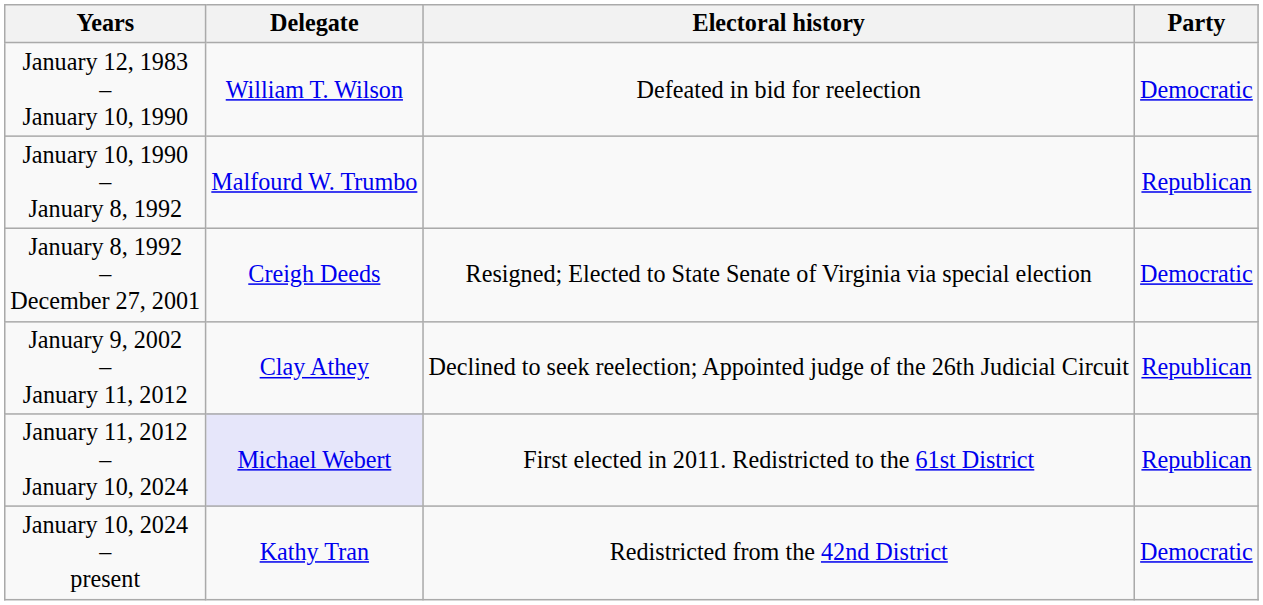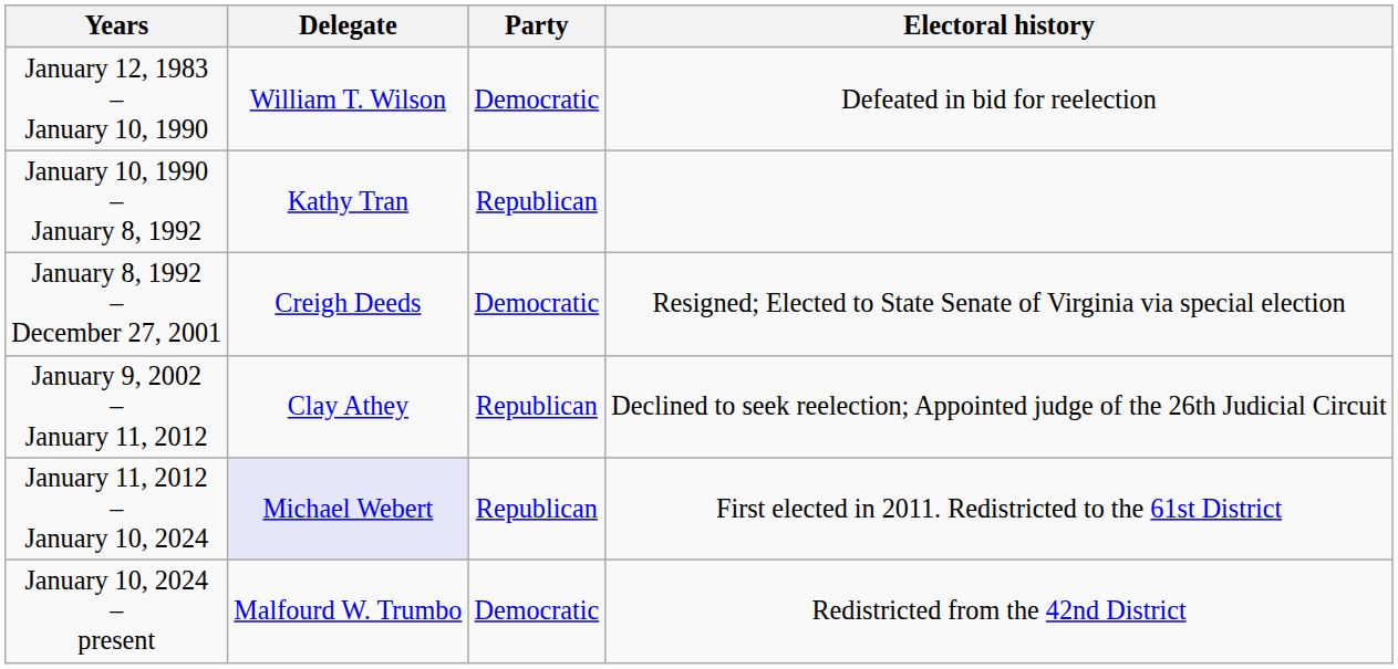columns swapped: Party <-> Electoral history
January 10, 1990 – January 8, 1992 | Delegate: Malfourd W. Trumbo -> Kathy Tran
January 10, 2024 – present | Delegate: Kathy Tran -> Malfourd W. Trumbo
